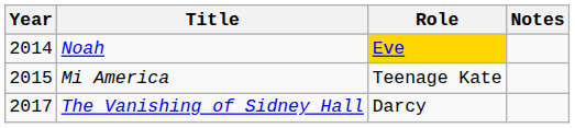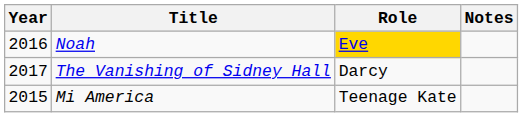Noah | Year: 2014 -> 2016
rows swapped: Mi America <-> The Vanishing of Sidney Hall
